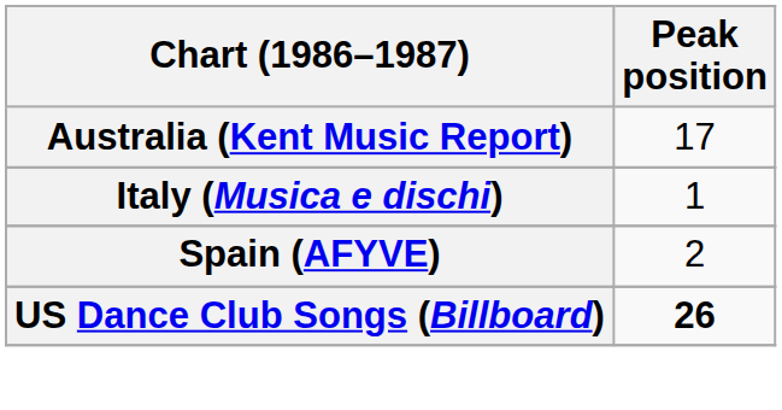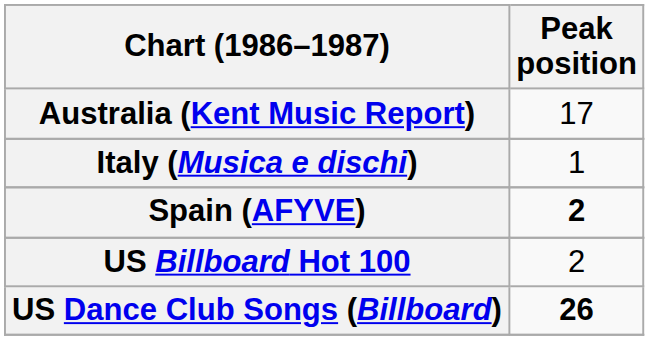Spain (AFYVE) | Peak position: normal -> bold
+ row: US Billboard Hot 100 | 2
